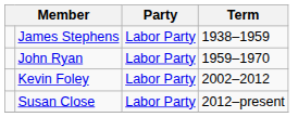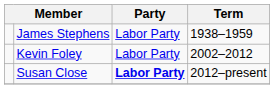- row: John Ryan | Labor Party | 1959–1970
Susan Close | Party: normal -> bold
